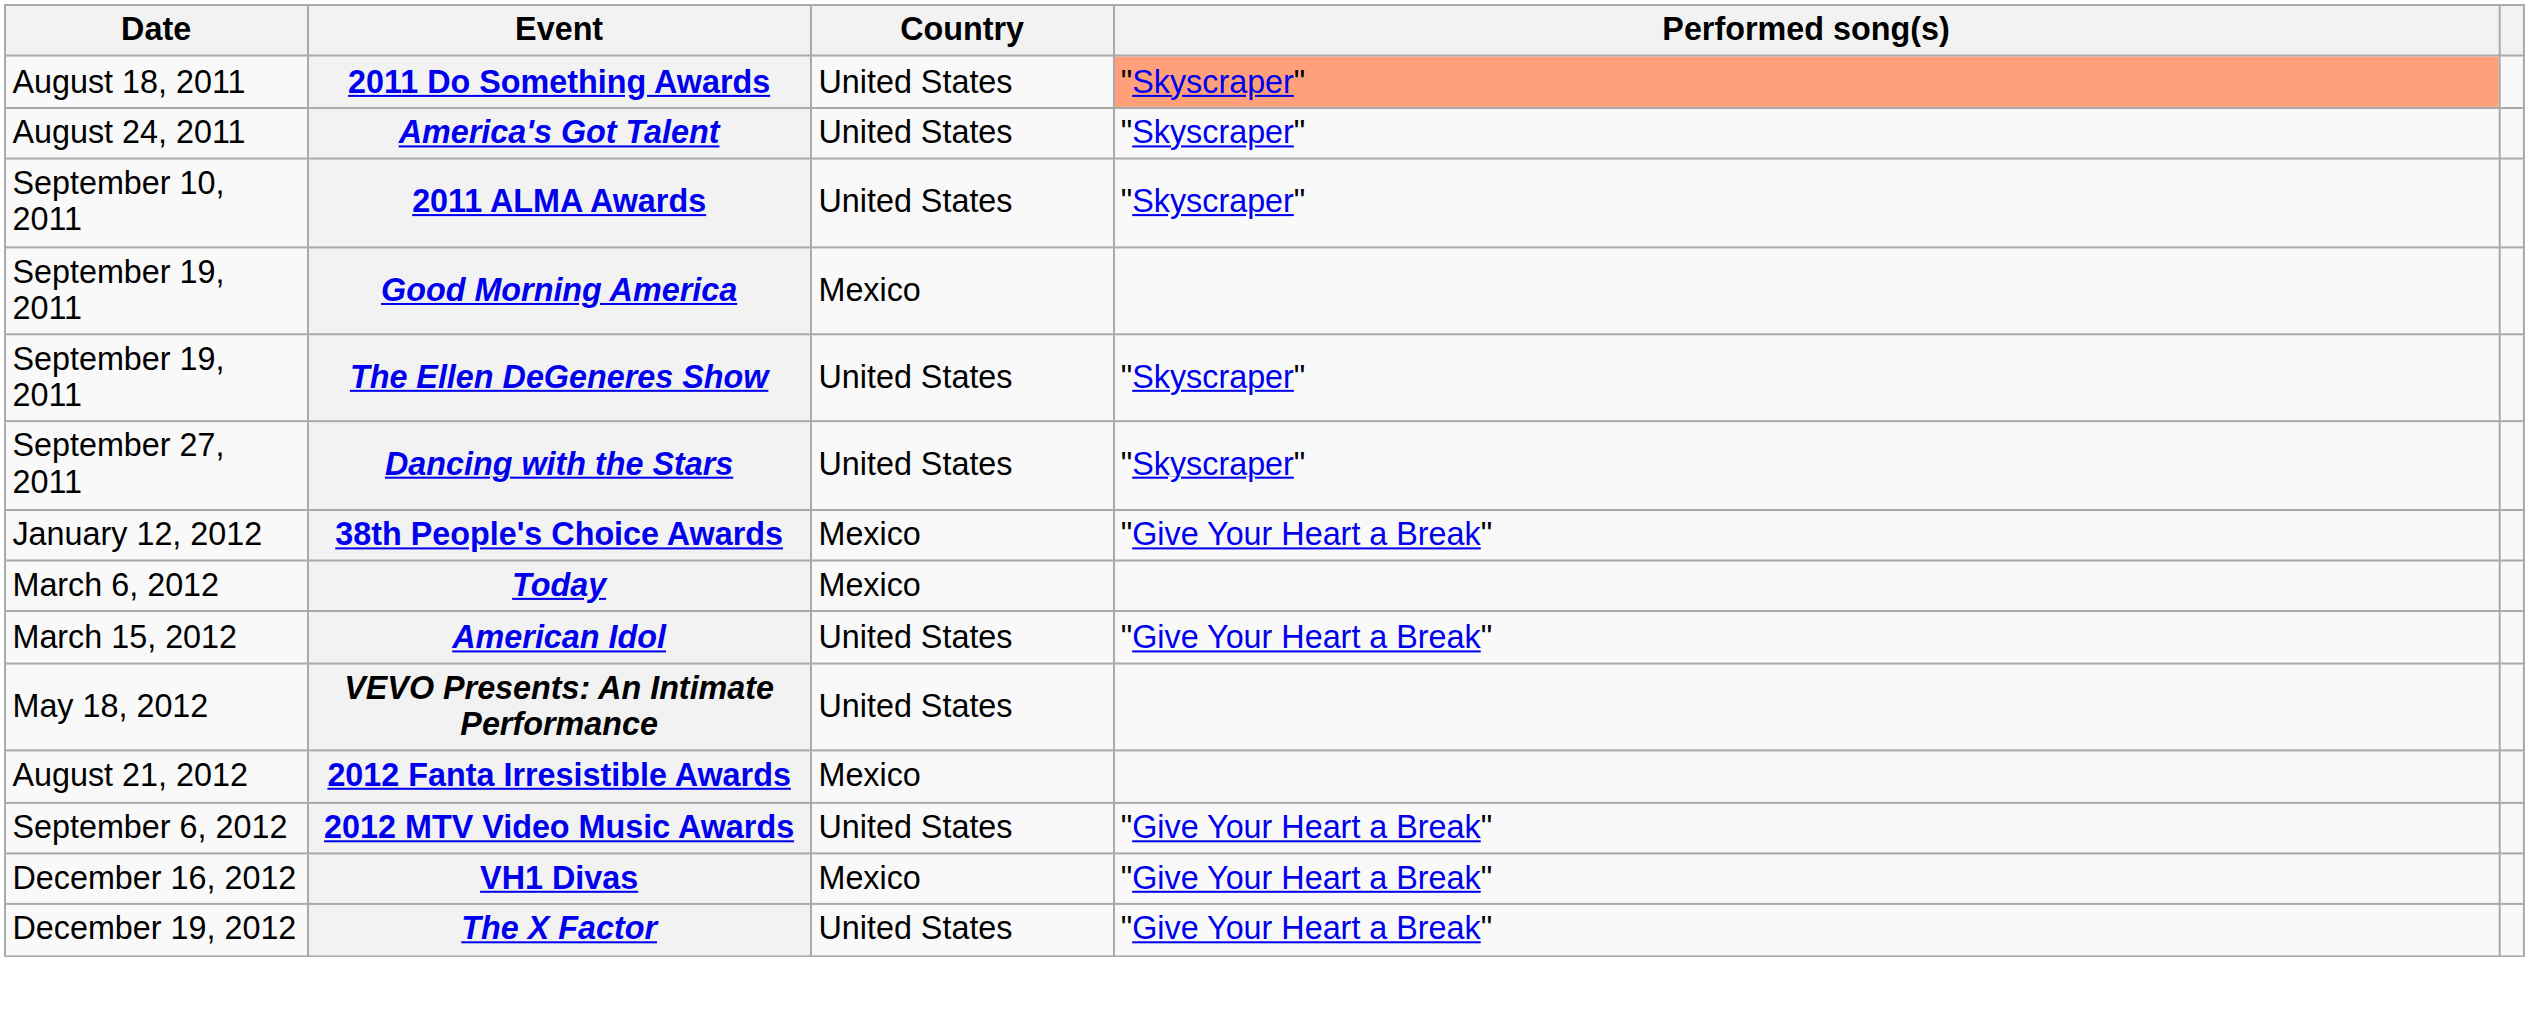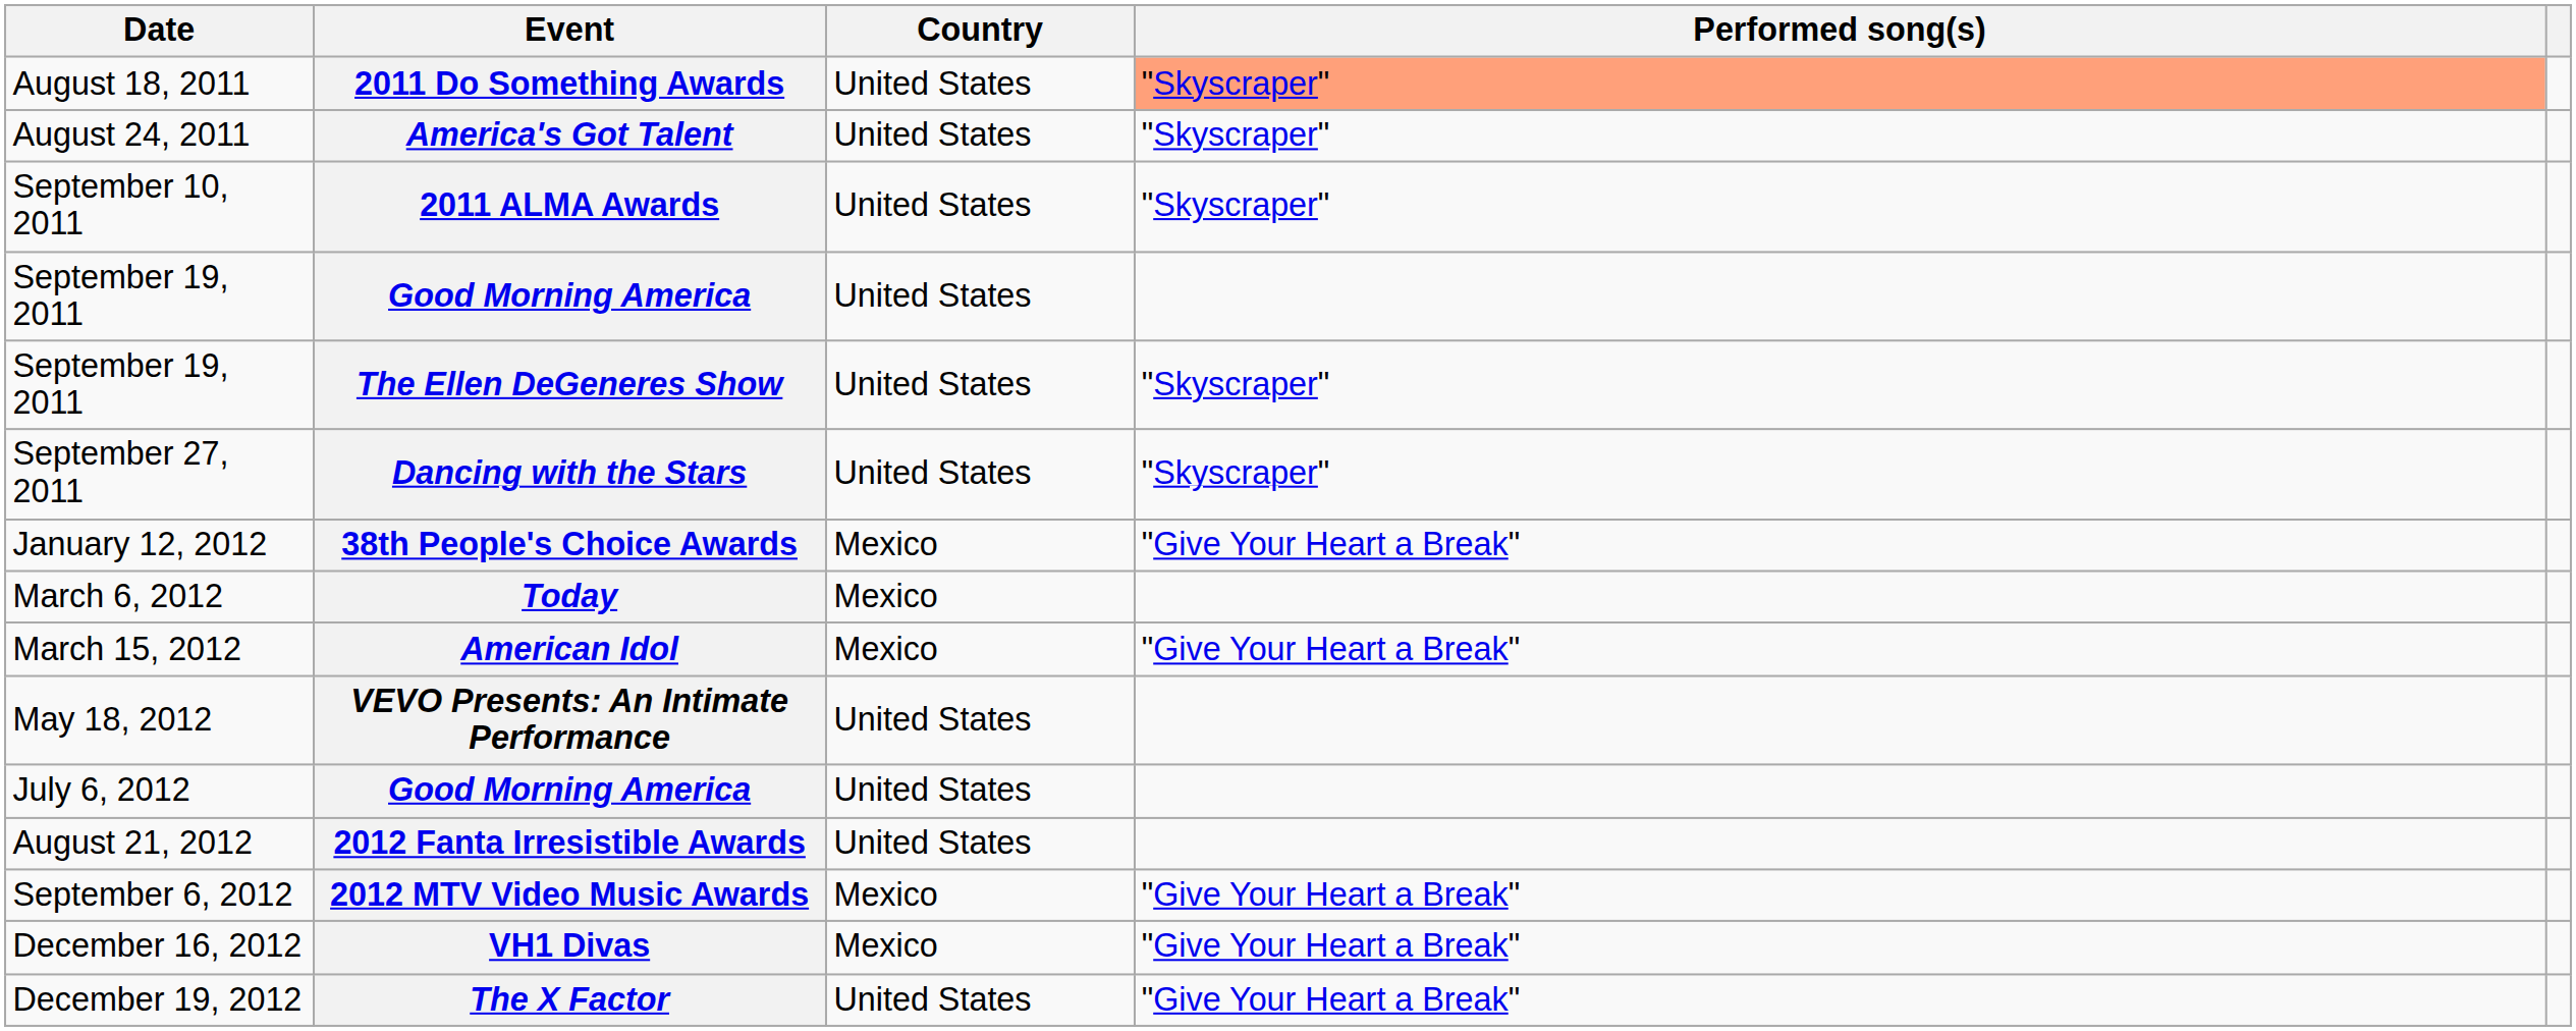September 19, 2011 / Good Morning America | Country: Mexico -> United States
American Idol | Country: United States -> Mexico
+ row: July 6, 2012 | Good Morning America | United States
2012 Fanta Irresistible Awards | Country: Mexico -> United States
2012 MTV Video Music Awards | Country: United States -> Mexico
